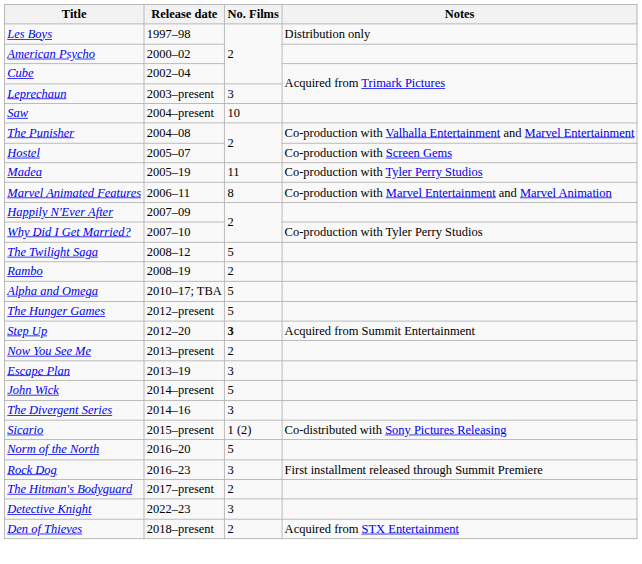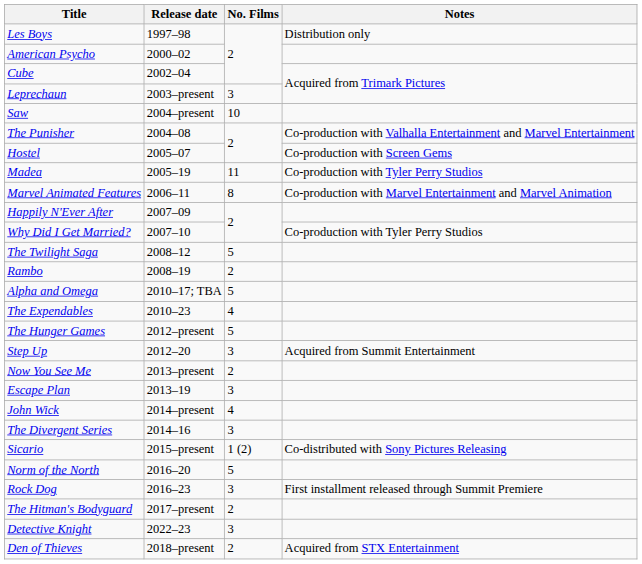+ row: The Expendables | 2010–23 | 4
Step Up | No. Films: bold -> normal
John Wick | No. Films: 5 -> 4
